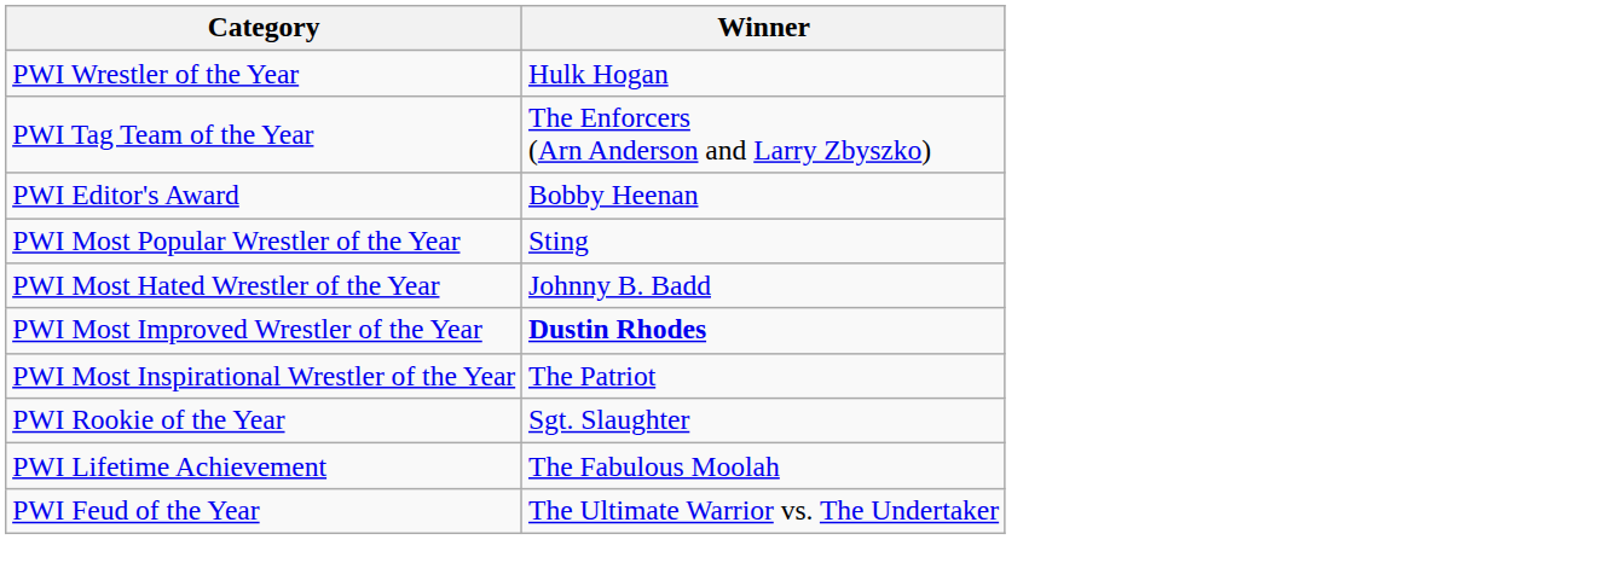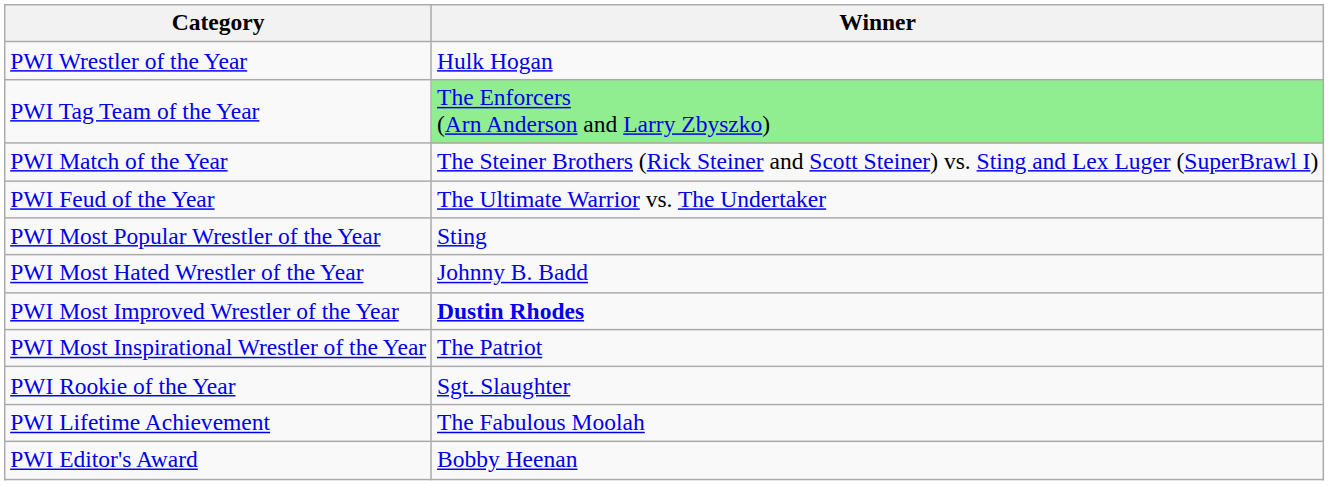PWI Tag Team of the Year | Winner: no background -> lightgreen background
+ row: PWI Match of the Year | The Steiner Brothers (Rick Steiner and Scott Steiner) vs. Sting and Lex Luger (SuperBrawl I)
rows swapped: PWI Feud of the Year <-> PWI Editor's Award
